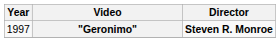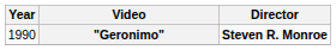"Geronimo" | Year: 1997 -> 1990
